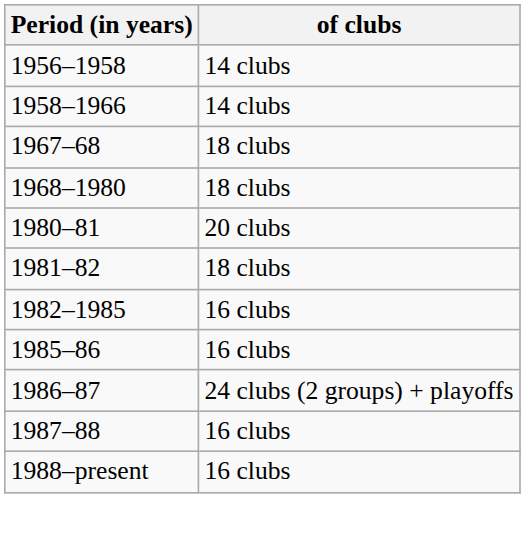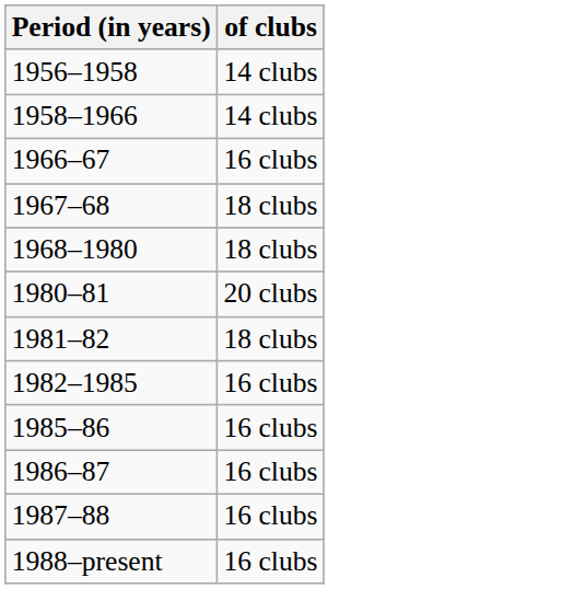+ row: 1966–67 | 16 clubs
1986–87 | of clubs: 24 clubs (2 groups) + playoffs -> 16 clubs
